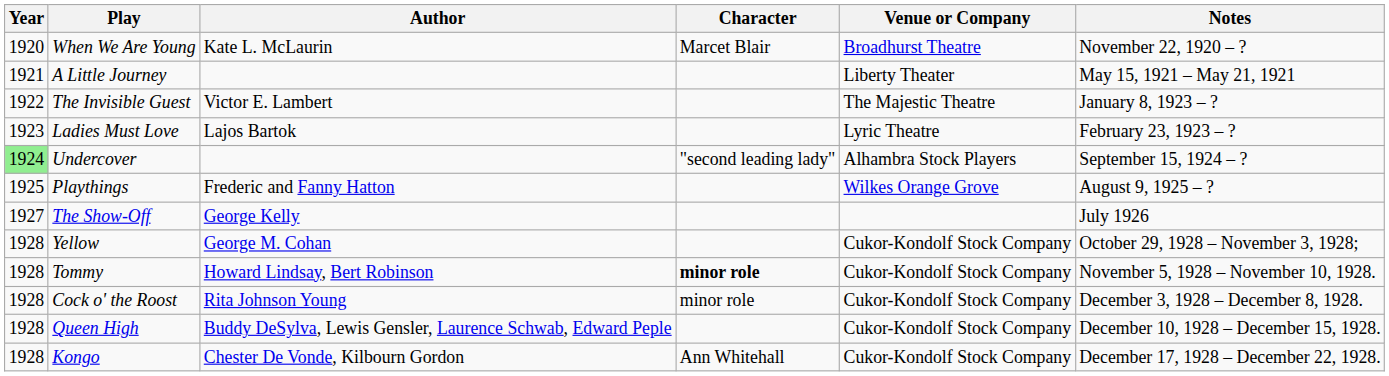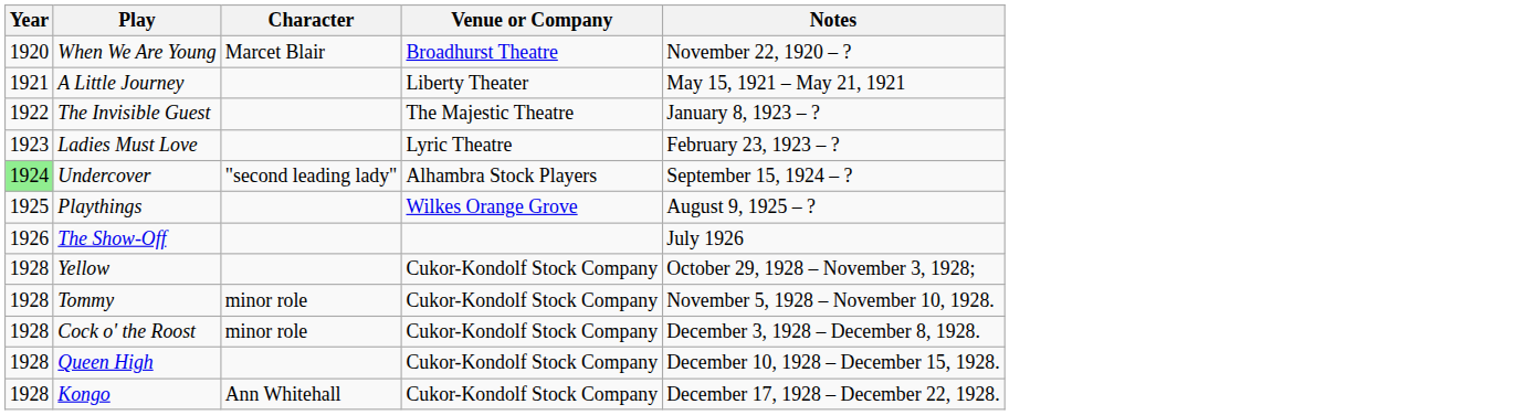- column: Author | Kate L. McLaurin | Victor E. Lambert | Lajos Bartok | Frederic and Fanny Hatton | George Kelly | George M. Cohan | Howard Lindsay, Bert Robinson | Rita Johnson Young | Buddy DeSylva, Lewis Gensler, Laurence Schwab, Edward Peple | Chester De Vonde, Kilbourn Gordon
The Show-Off | Year: 1927 -> 1926
Tommy | Character: bold -> normal
